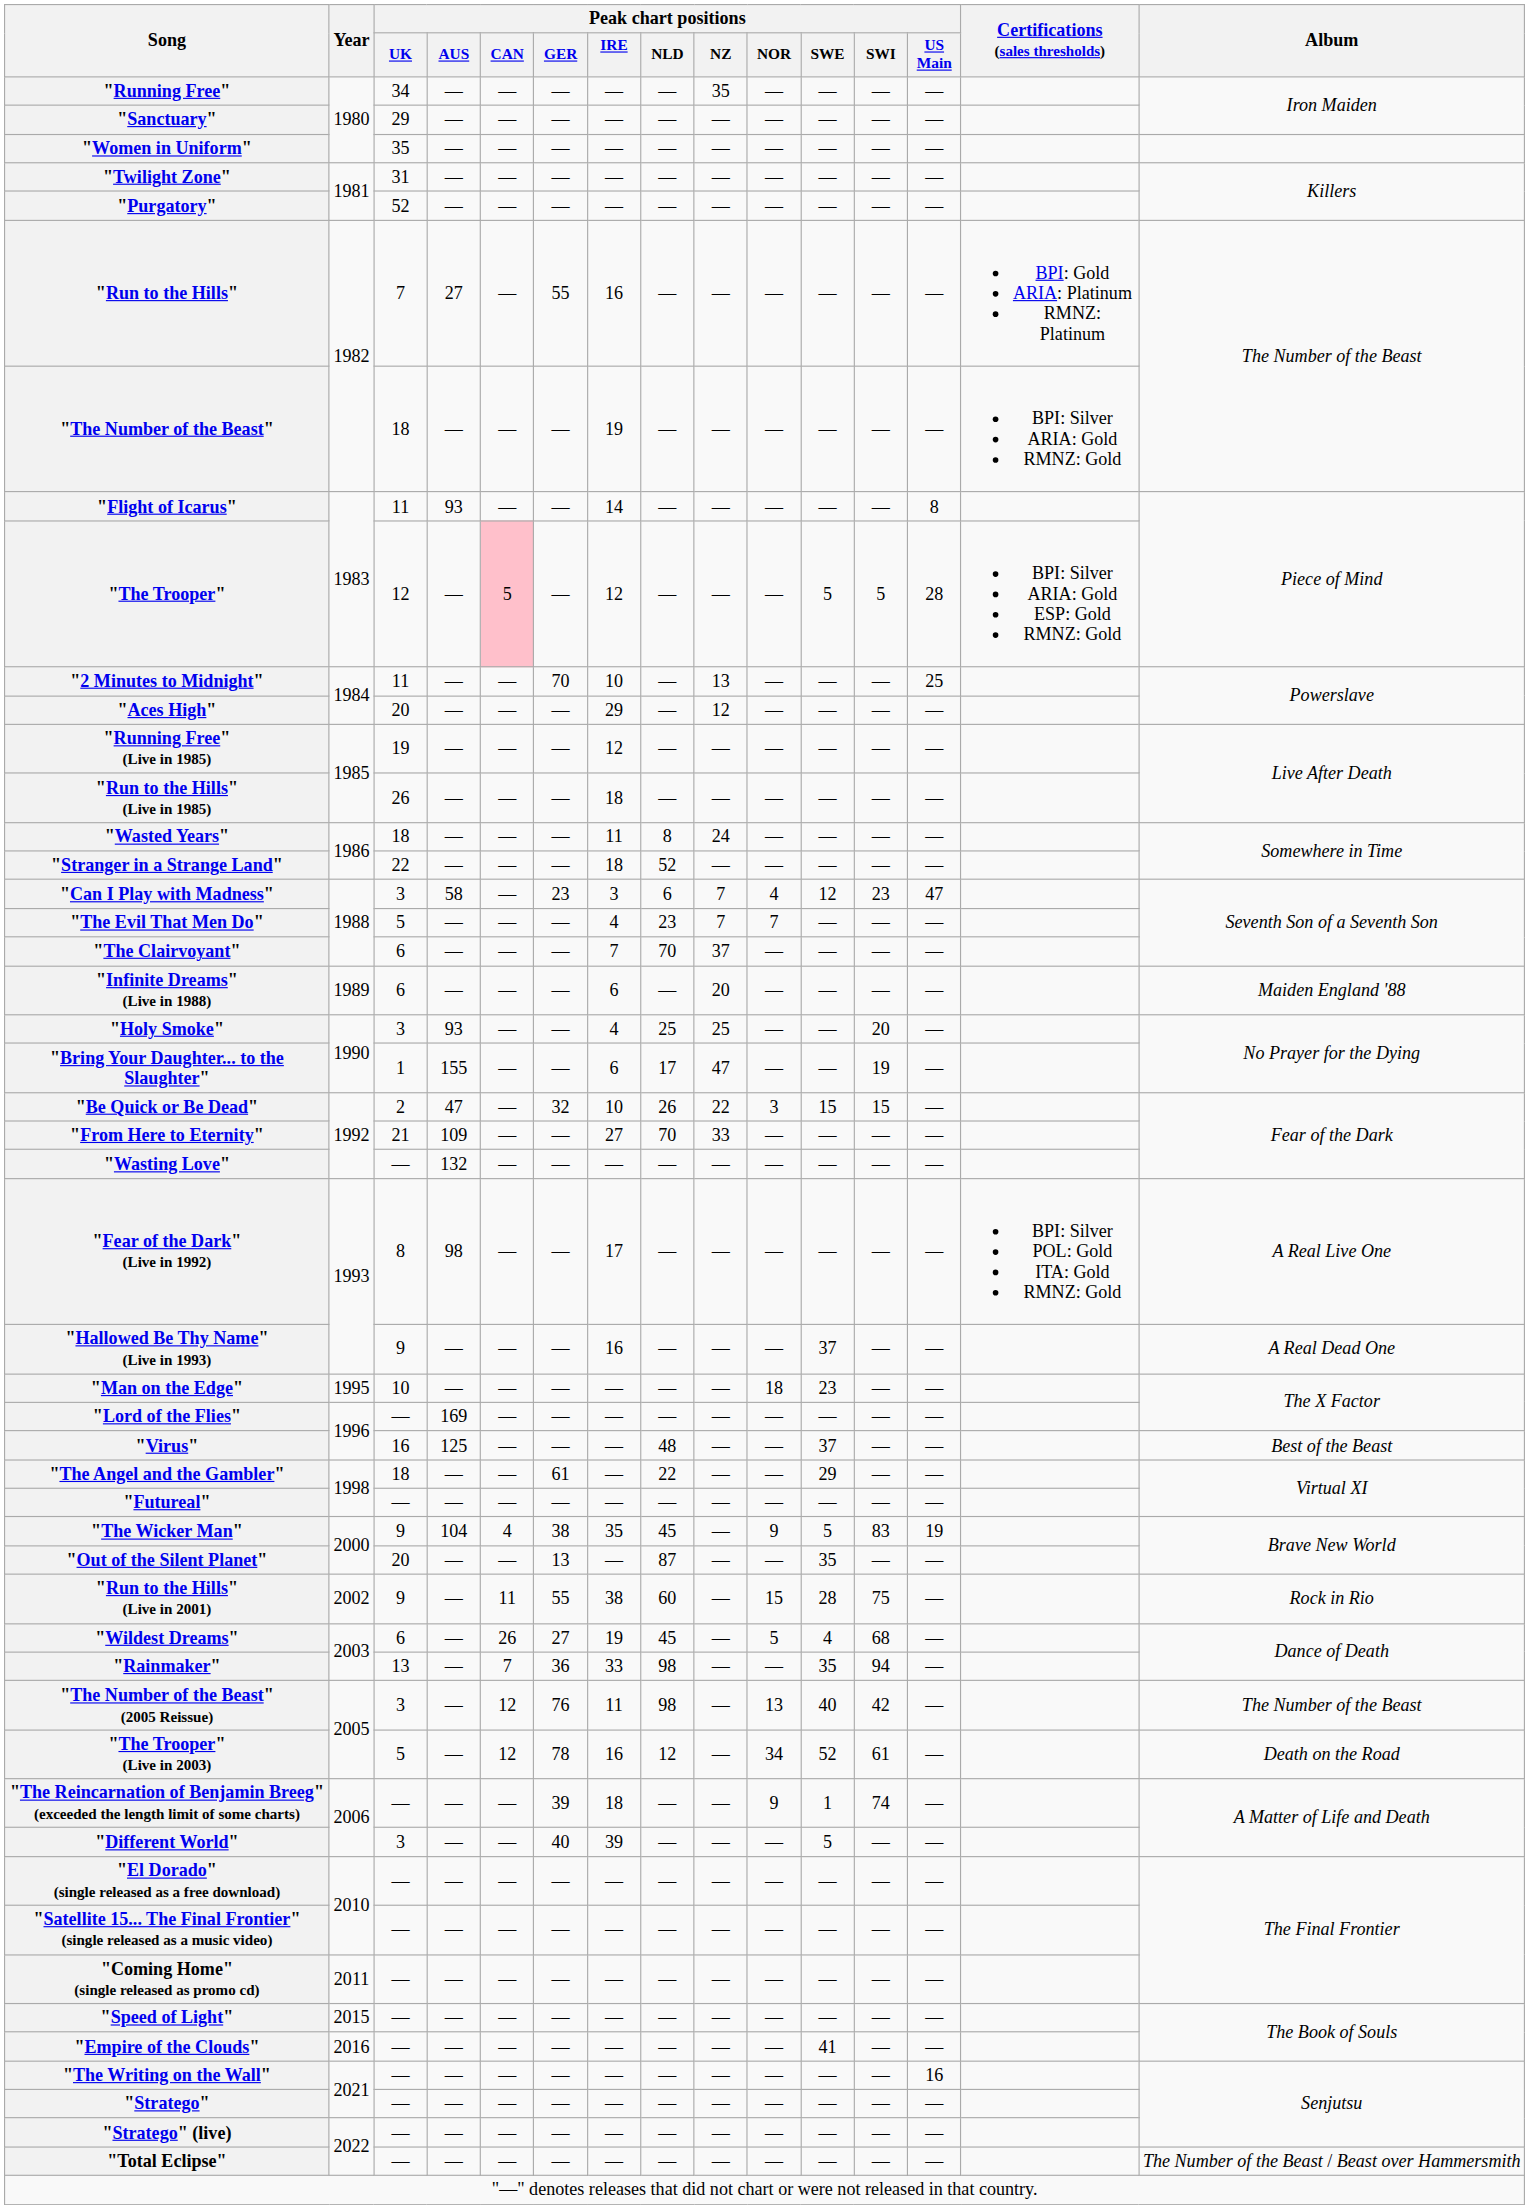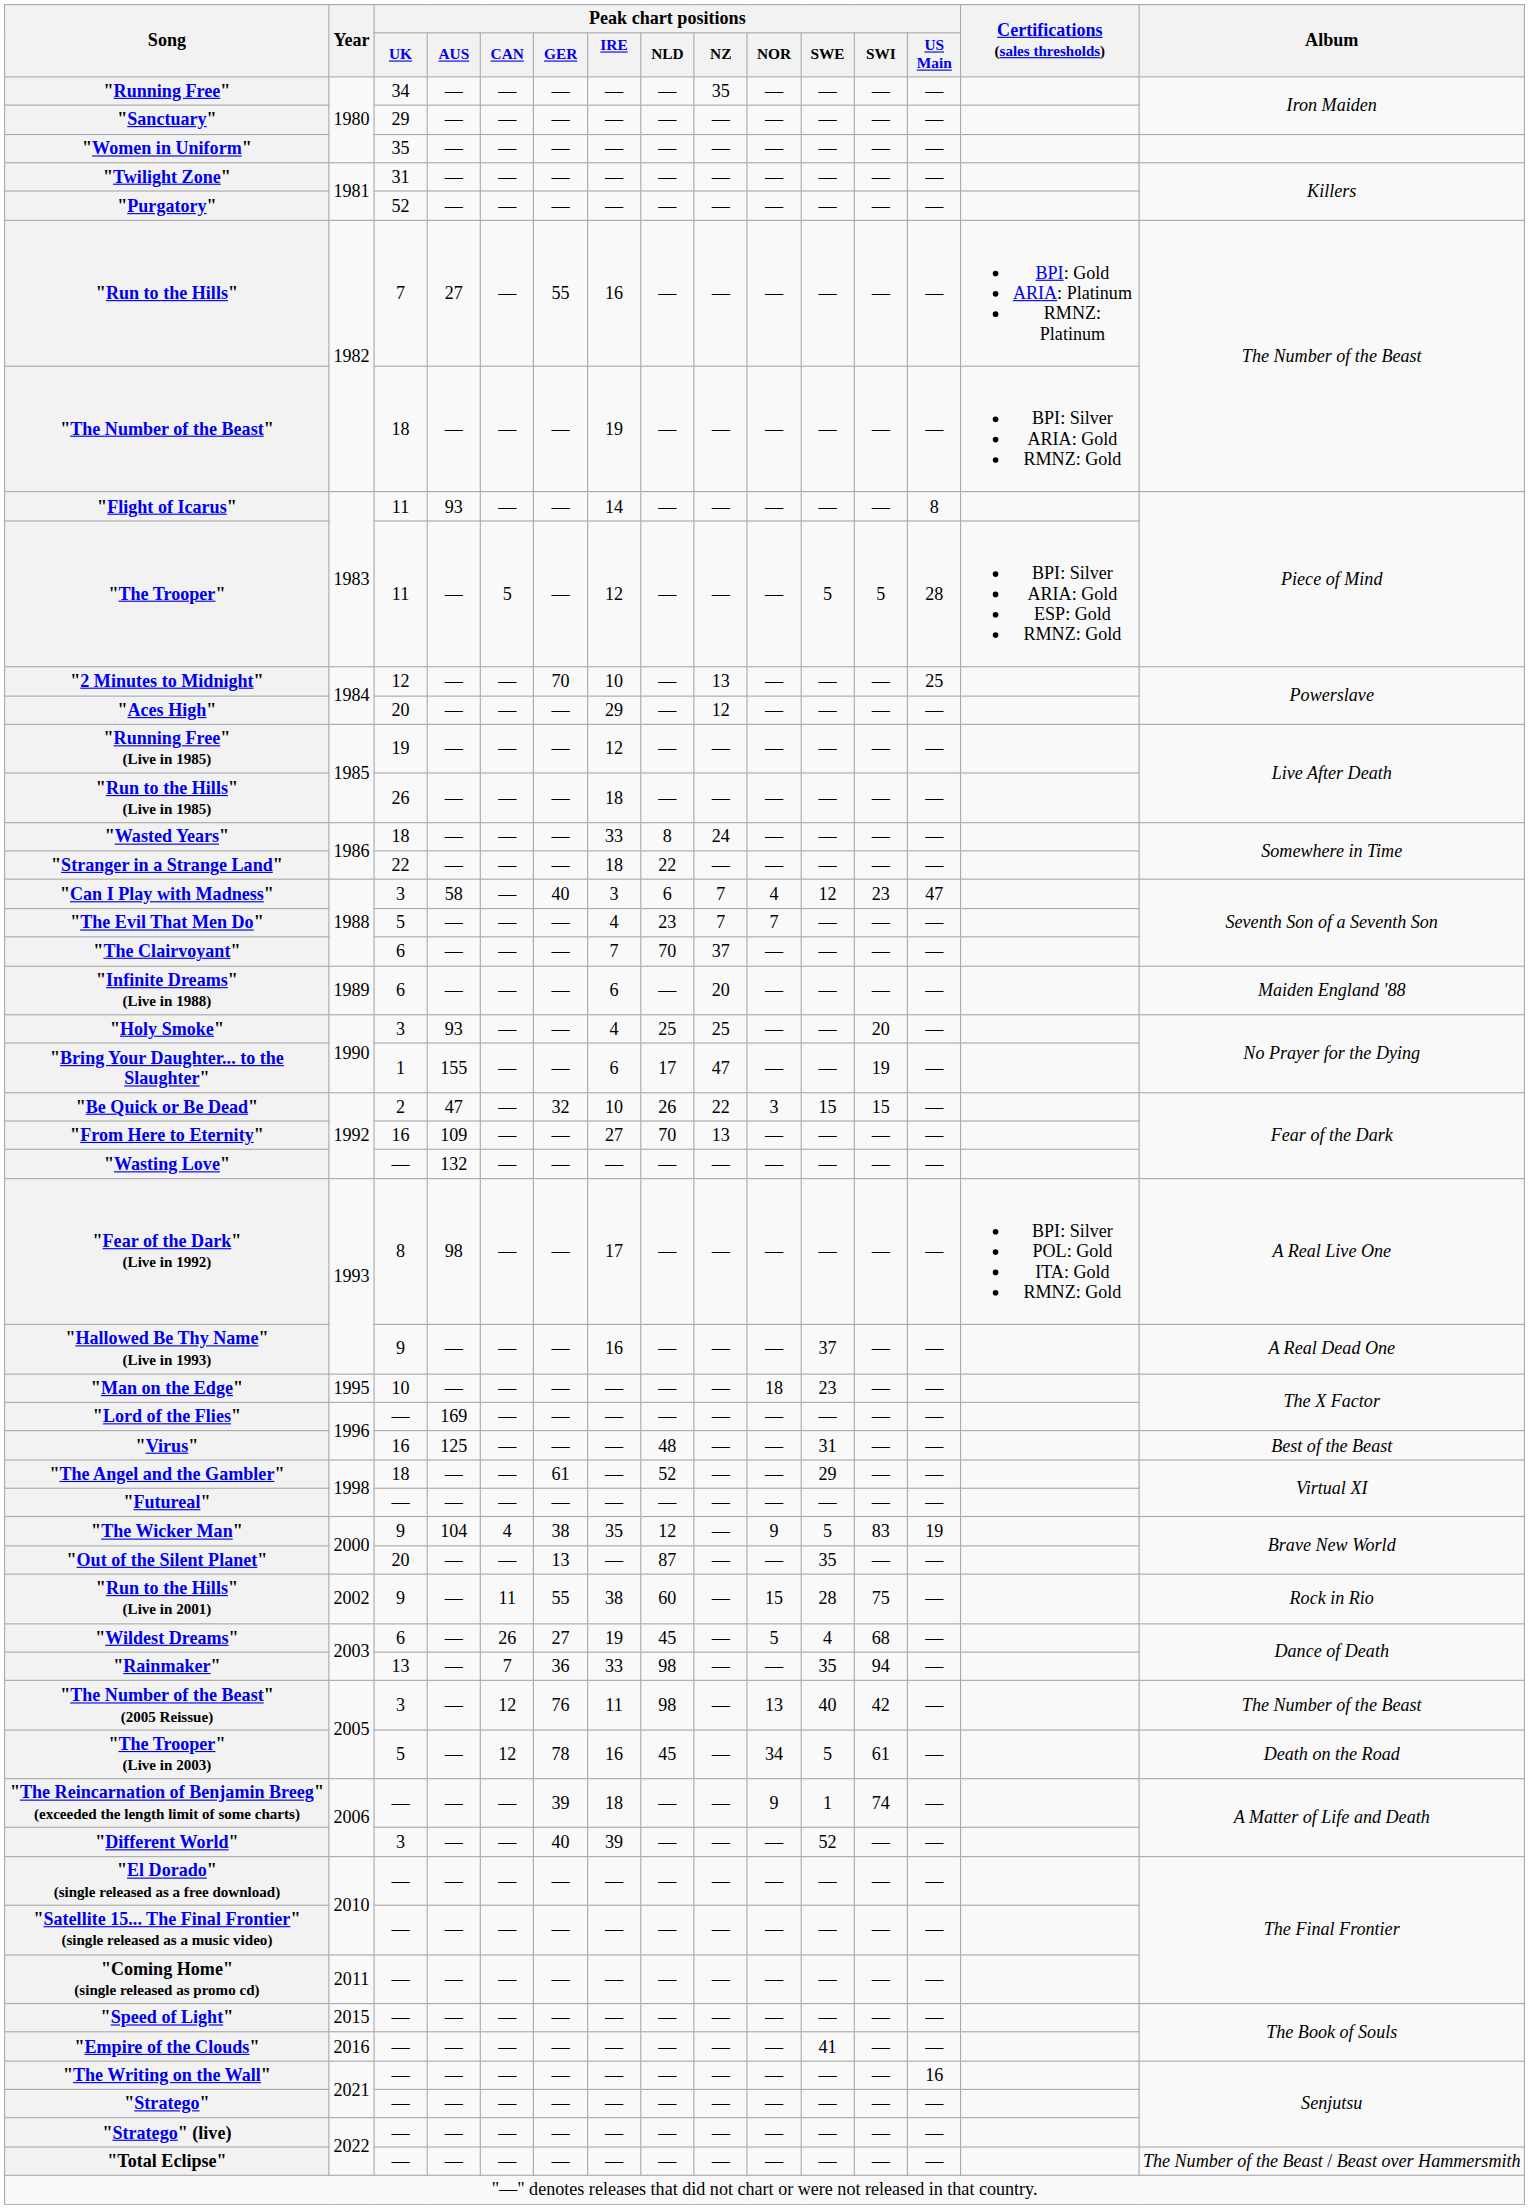"The Trooper" | Peak chart positions / UK: 12 -> 11
"The Trooper" | Peak chart positions / CAN: pink background -> no background
"2 Minutes to Midnight" | Peak chart positions / UK: 11 -> 12
"Wasted Years" | Peak chart positions / IRE: 11 -> 33
"Stranger in a Strange Land" | Peak chart positions / NLD: 52 -> 22
"Can I Play with Madness" | Peak chart positions / GER: 23 -> 40
"From Here to Eternity" | Peak chart positions / UK: 21 -> 16
"From Here to Eternity" | Peak chart positions / NZ: 33 -> 13
"Virus" | Peak chart positions / SWE: 37 -> 31
"The Angel and the Gambler" | Peak chart positions / NLD: 22 -> 52
"The Wicker Man" | Peak chart positions / NLD: 45 -> 12
"The Trooper" (Live in 2003) | Peak chart positions / NLD: 12 -> 45
"The Trooper" (Live in 2003) | Peak chart positions / SWE: 52 -> 5
"Different World" | Peak chart positions / SWE: 5 -> 52
